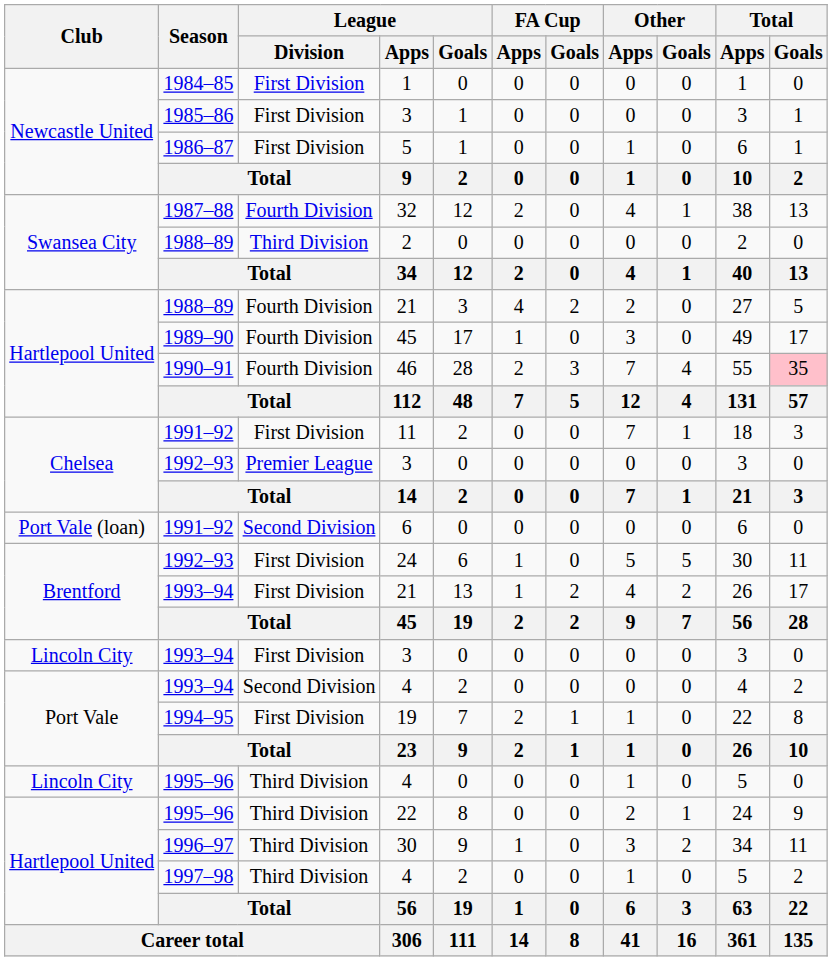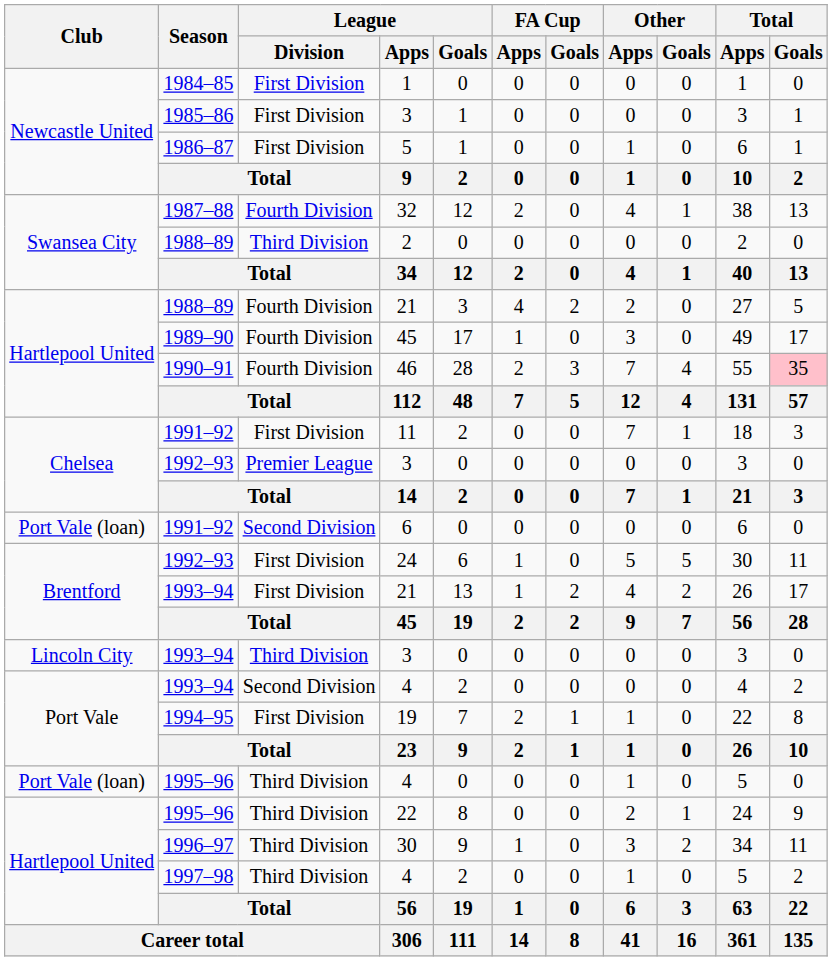1993–94 / 3 | League / Division: First Division -> Third Division
1995–96 / 4 | Club: Lincoln City -> Port Vale (loan)
